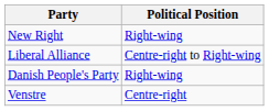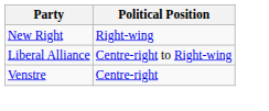- row: Danish People's Party | Right-wing
